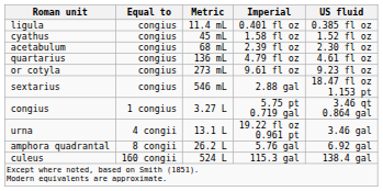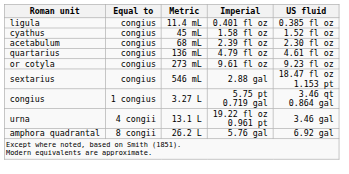- row: culeus | 160 congii | 524 L | 115.3 gal | 138.4 gal
